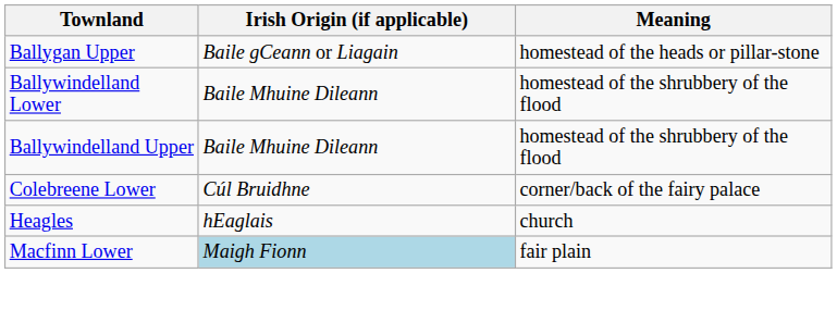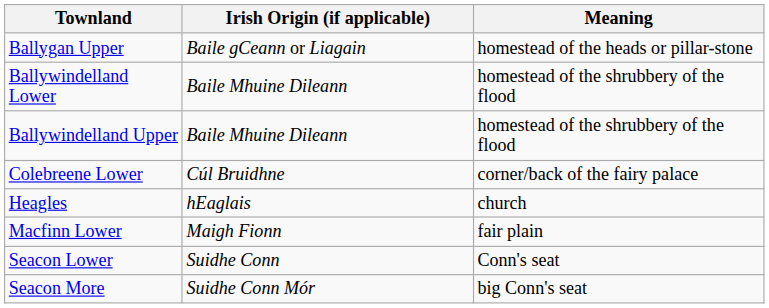Macfinn Lower | Irish Origin (if applicable): lightblue background -> no background
+ row: Seacon Lower | Suidhe Conn | Conn's seat
+ row: Seacon More | Suidhe Conn Mór | big Conn's seat
